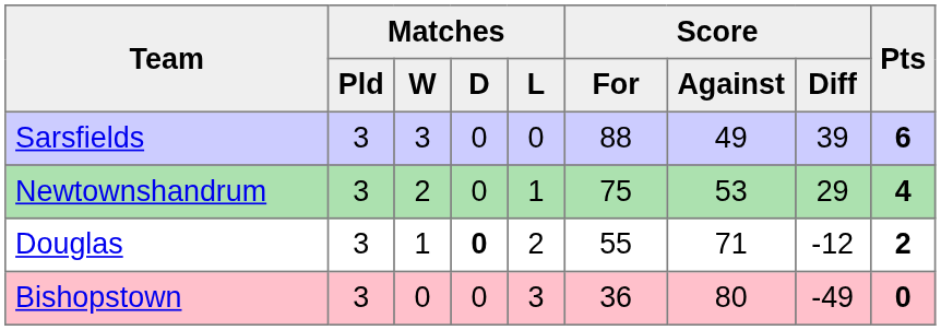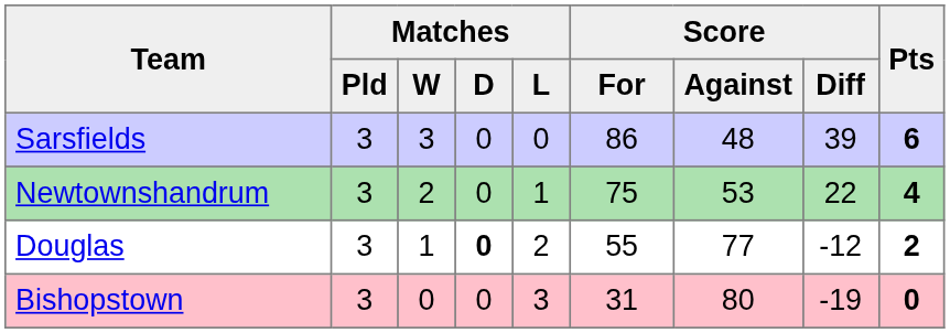Sarsfields | Score / For: 88 -> 86
Sarsfields | Score / Against: 49 -> 48
Newtownshandrum | Score / Diff: 29 -> 22
Douglas | Score / Against: 71 -> 77
Bishopstown | Score / For: 36 -> 31
Bishopstown | Score / Diff: -49 -> -19
